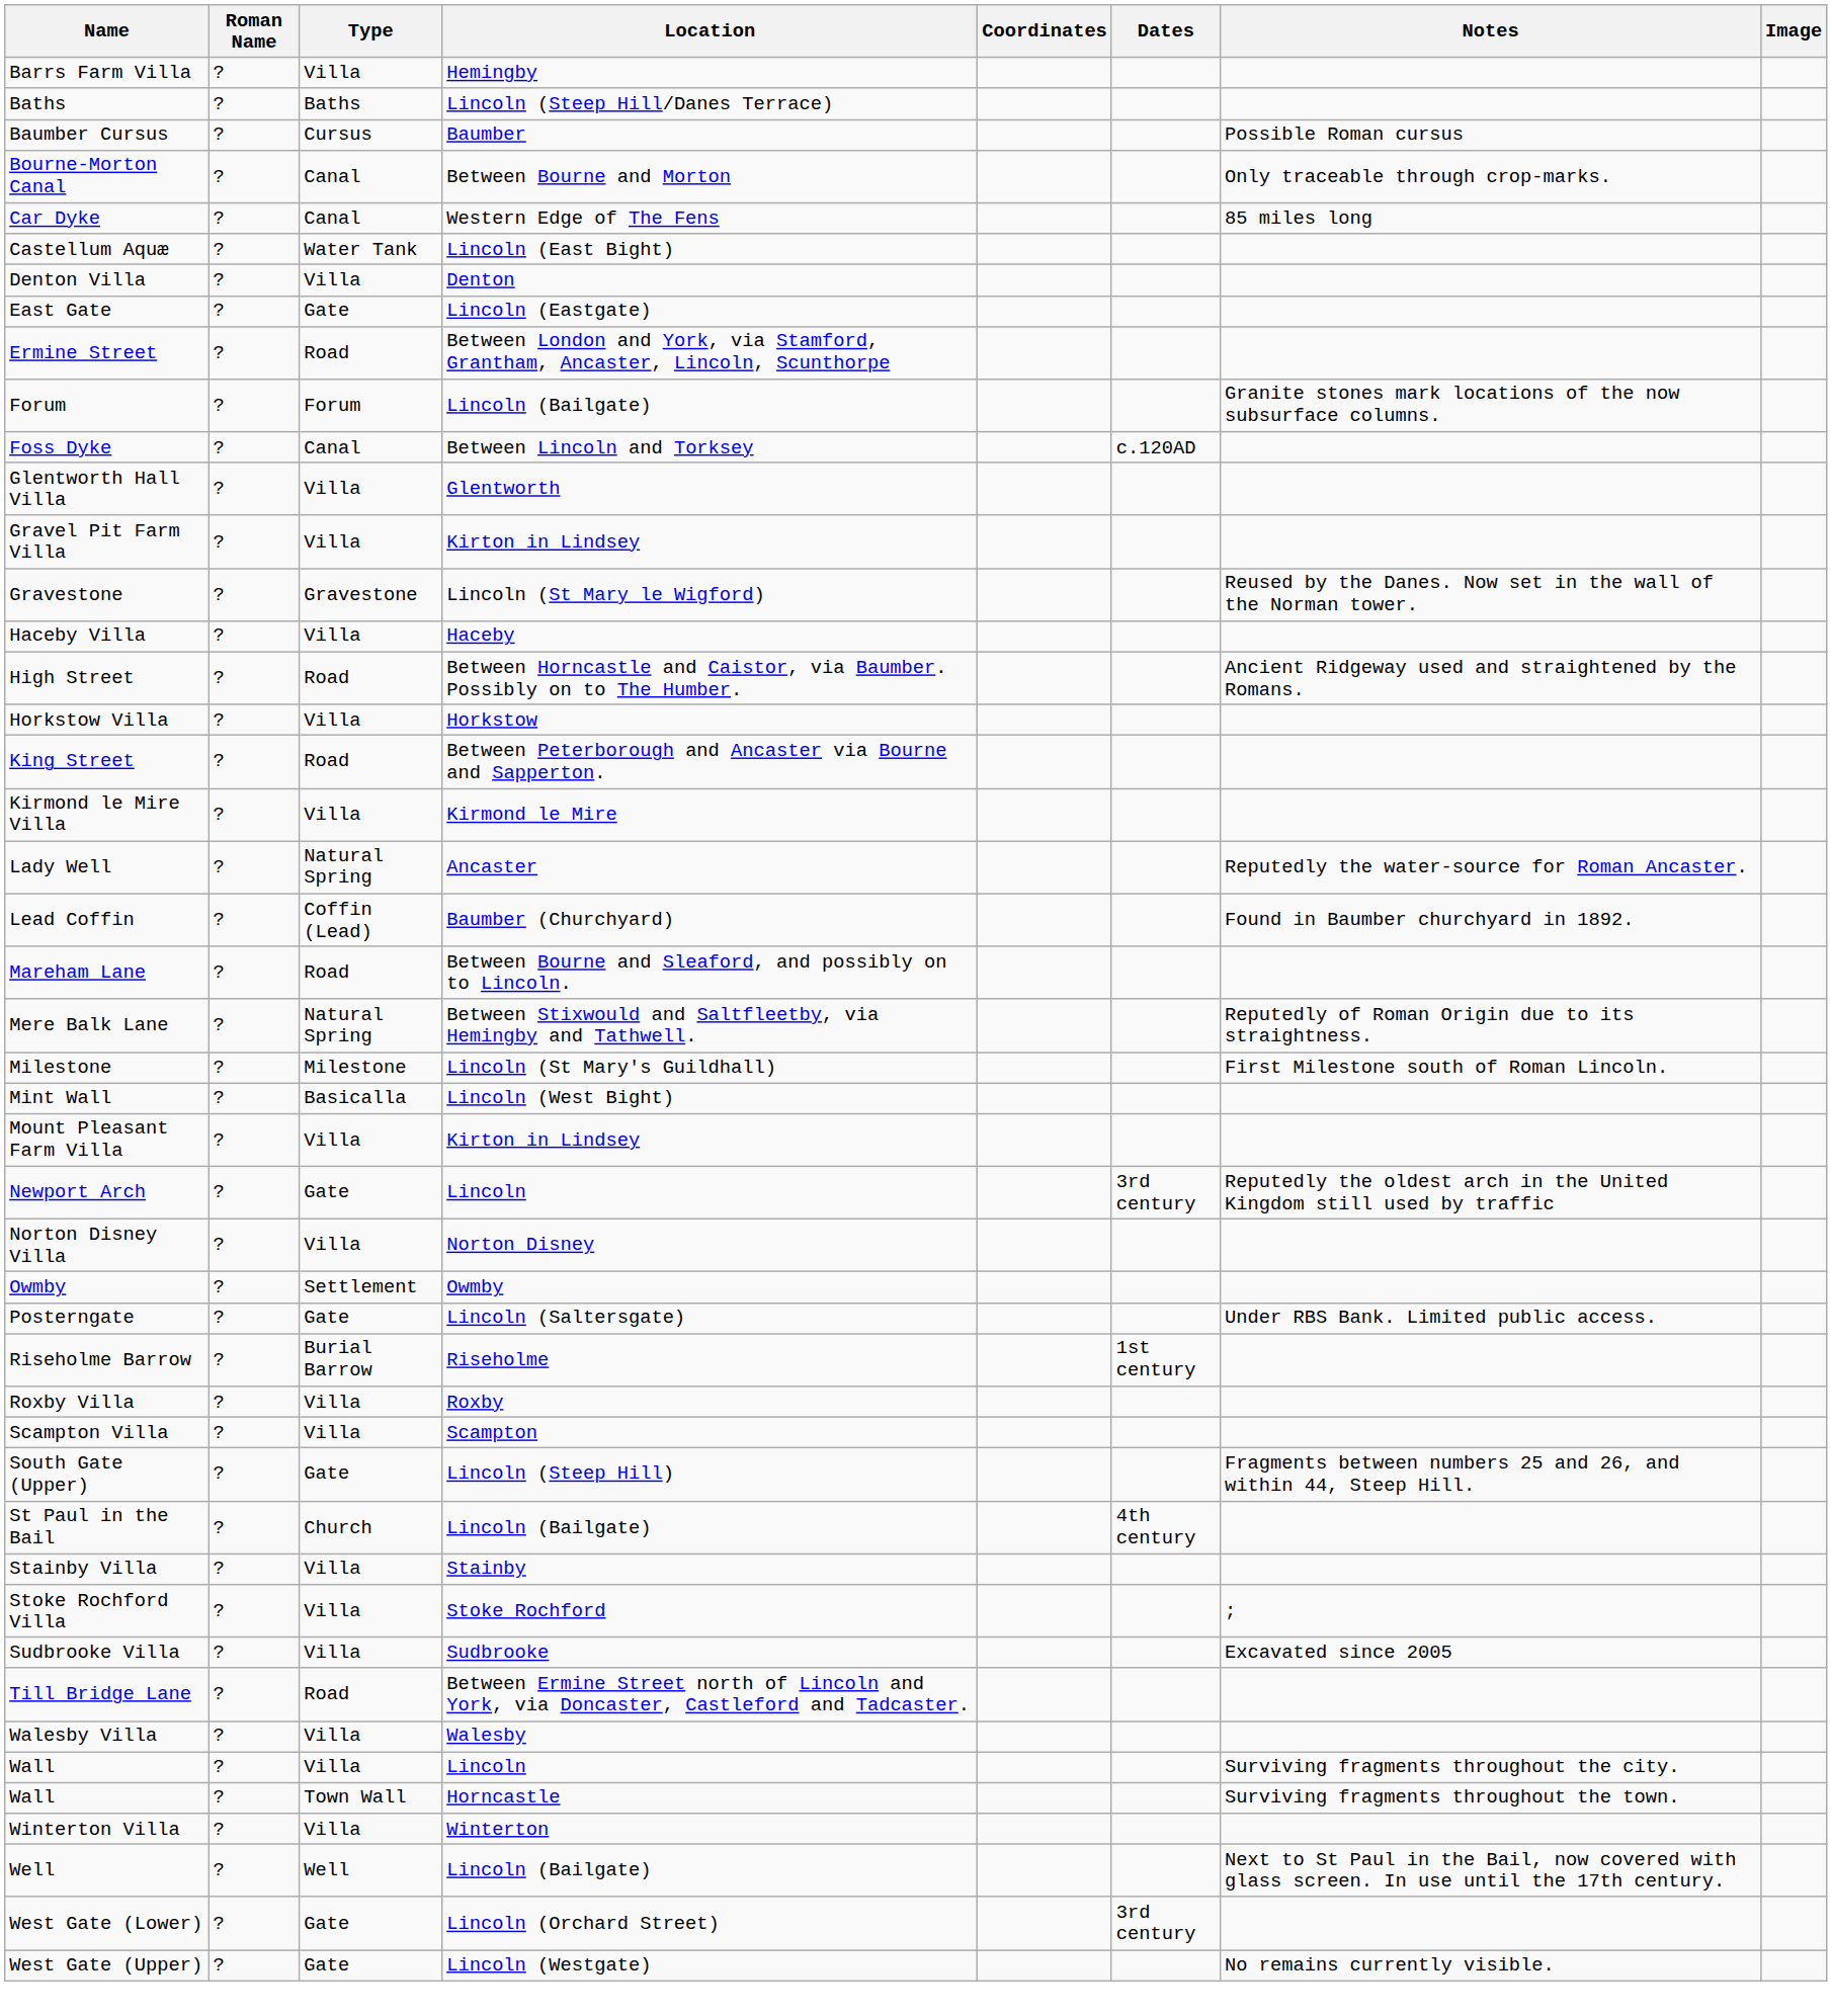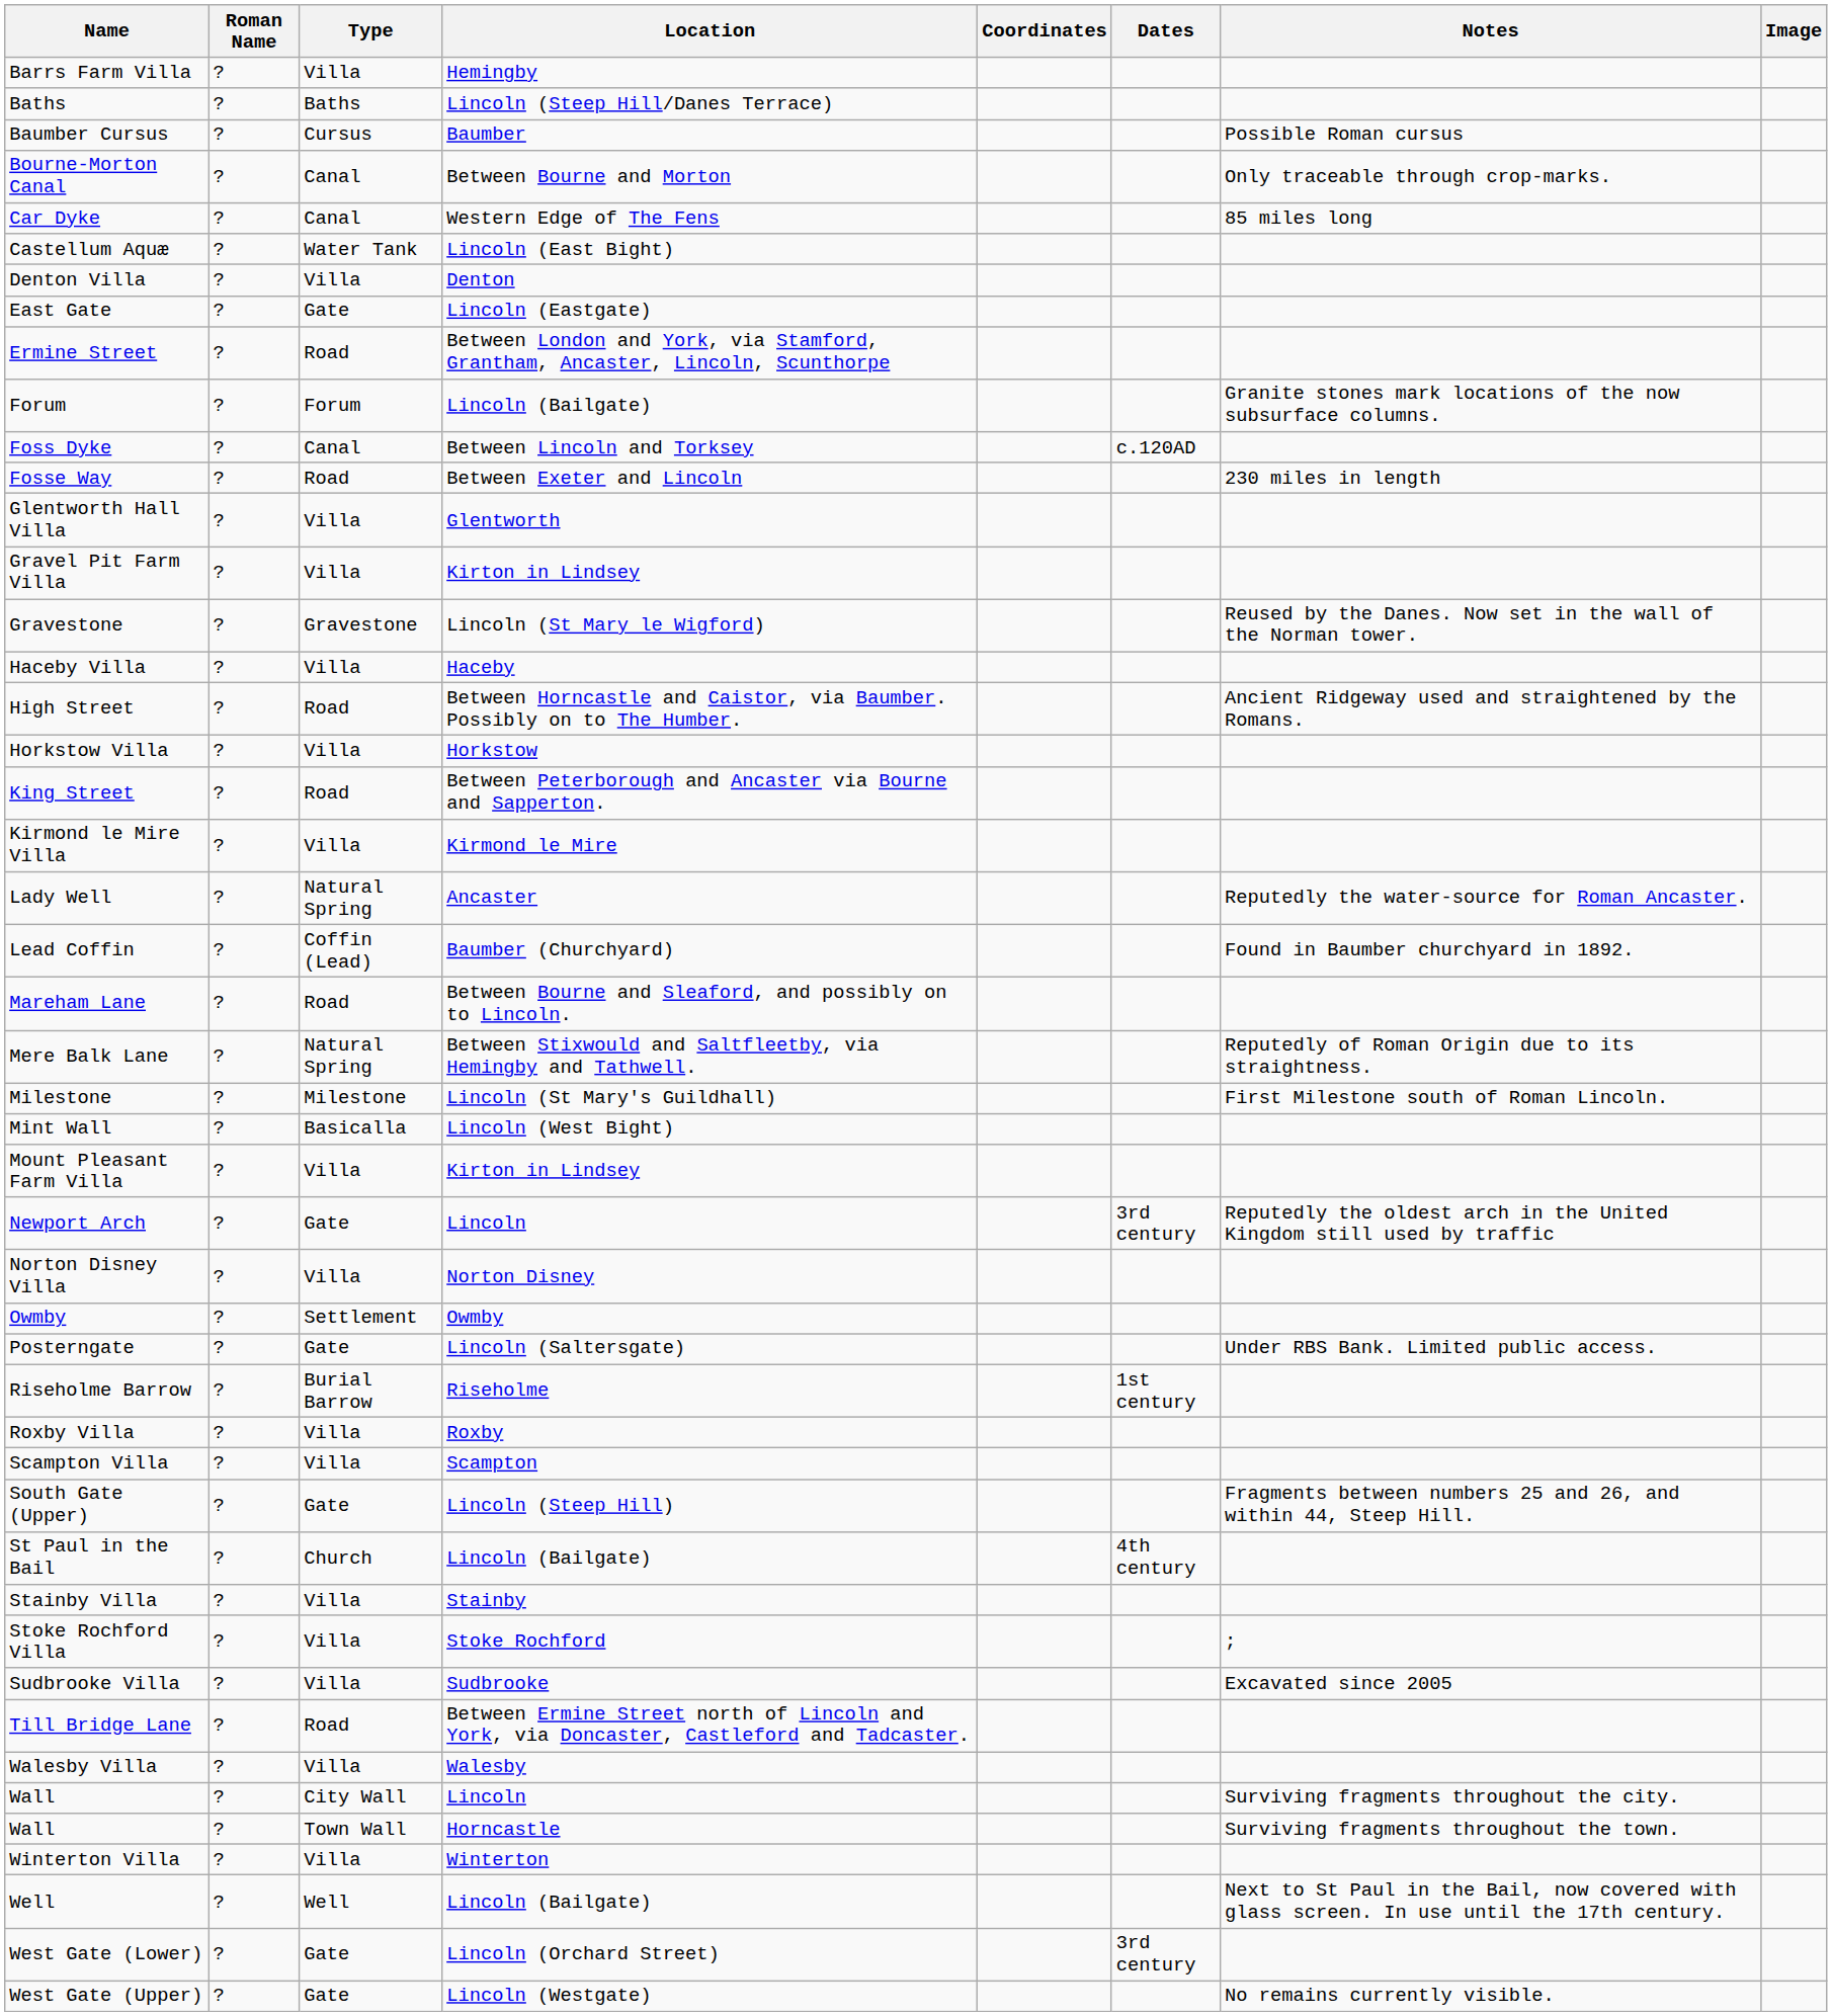+ row: Fosse Way | ? | Road | Between Exeter and Lincoln | 230 miles in length
Wall / Lincoln | Type: Villa -> City Wall
